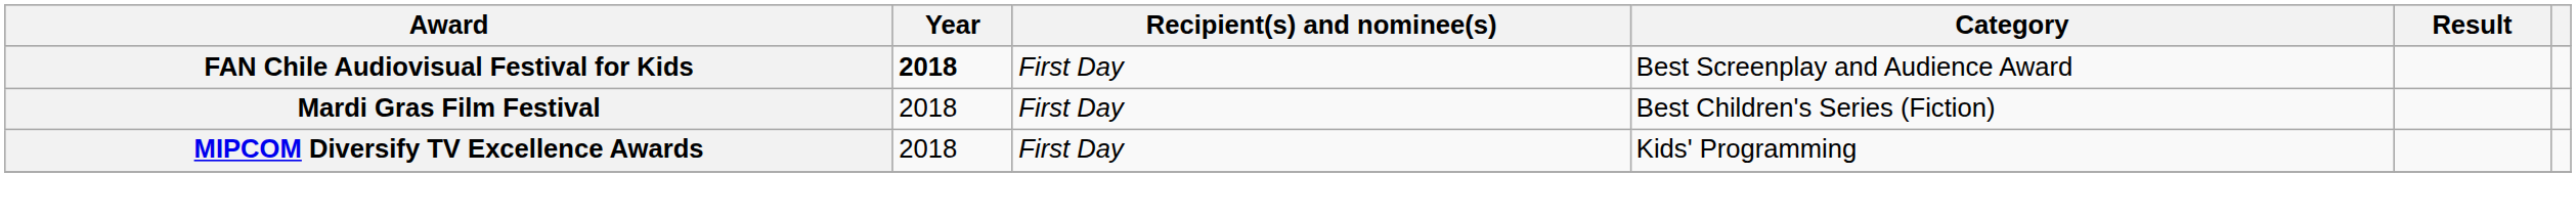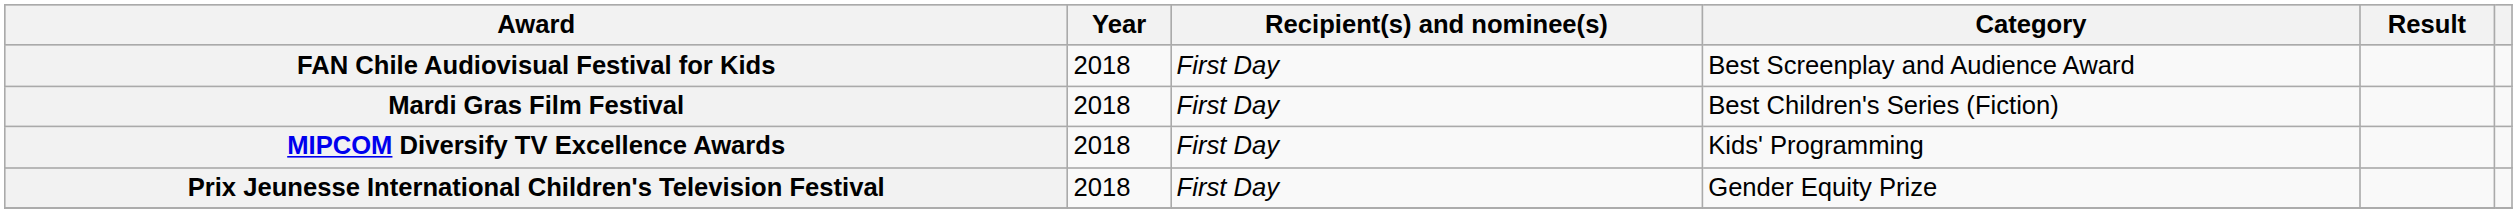FAN Chile Audiovisual Festival for Kids | Year: bold -> normal
+ row: Prix Jeunesse International Children's Television Festival | 2018 | First Day | Gender Equity Prize
